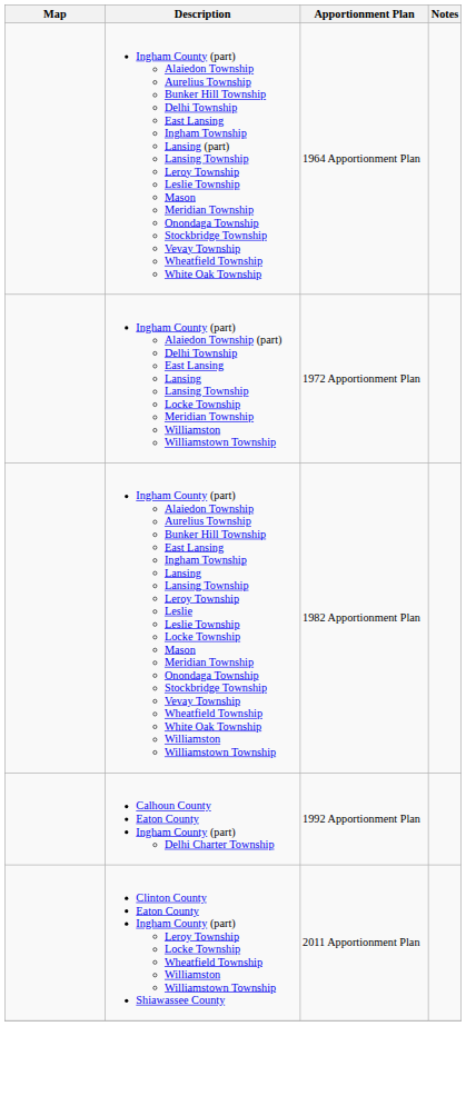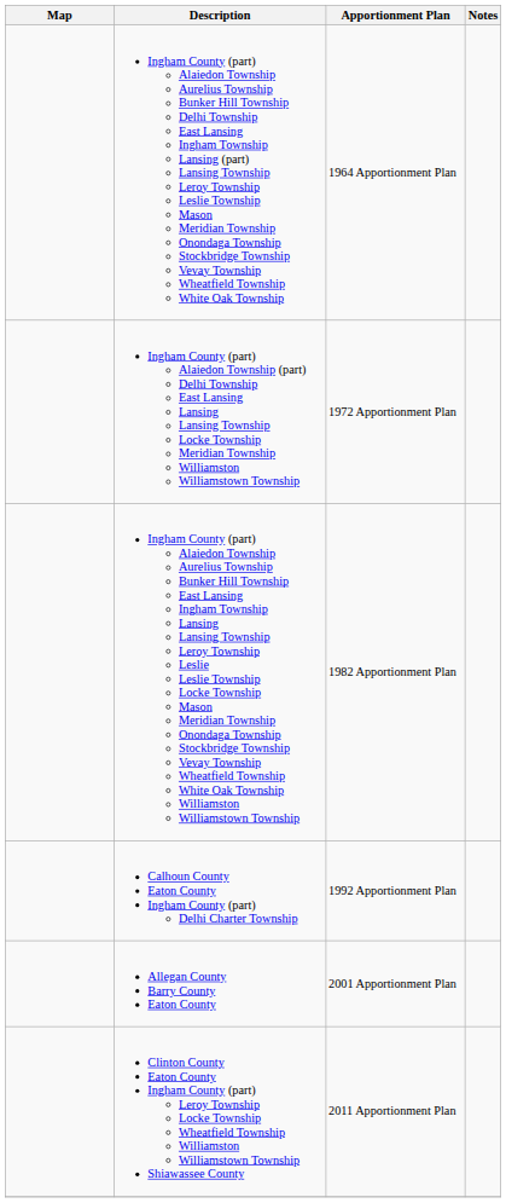+ row: Allegan County Barry County Eaton County | 2001 Apportionment Plan
